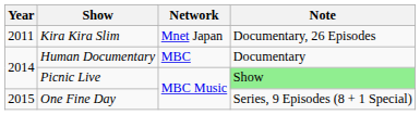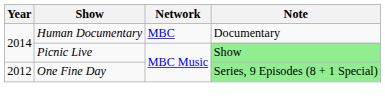- row: 2011 | Kira Kira Slim | Mnet Japan | Documentary, 26 Episodes
One Fine Day | Year: 2015 -> 2012
One Fine Day | Note: no background -> lightgreen background
